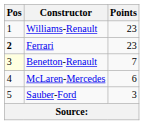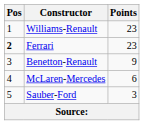Benetton-Renault | Pos: lightyellow background -> no background
Benetton-Renault | Points: 7 -> 9
